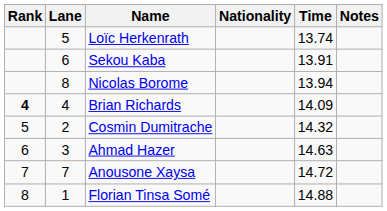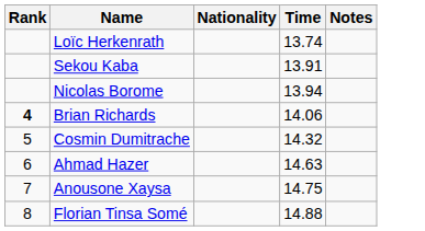- column: Lane | 5 | 6 | 8 | 4 | 2 | 3 | 7 | 1
Brian Richards | Time: 14.09 -> 14.06
Anousone Xaysa | Time: 14.72 -> 14.75
